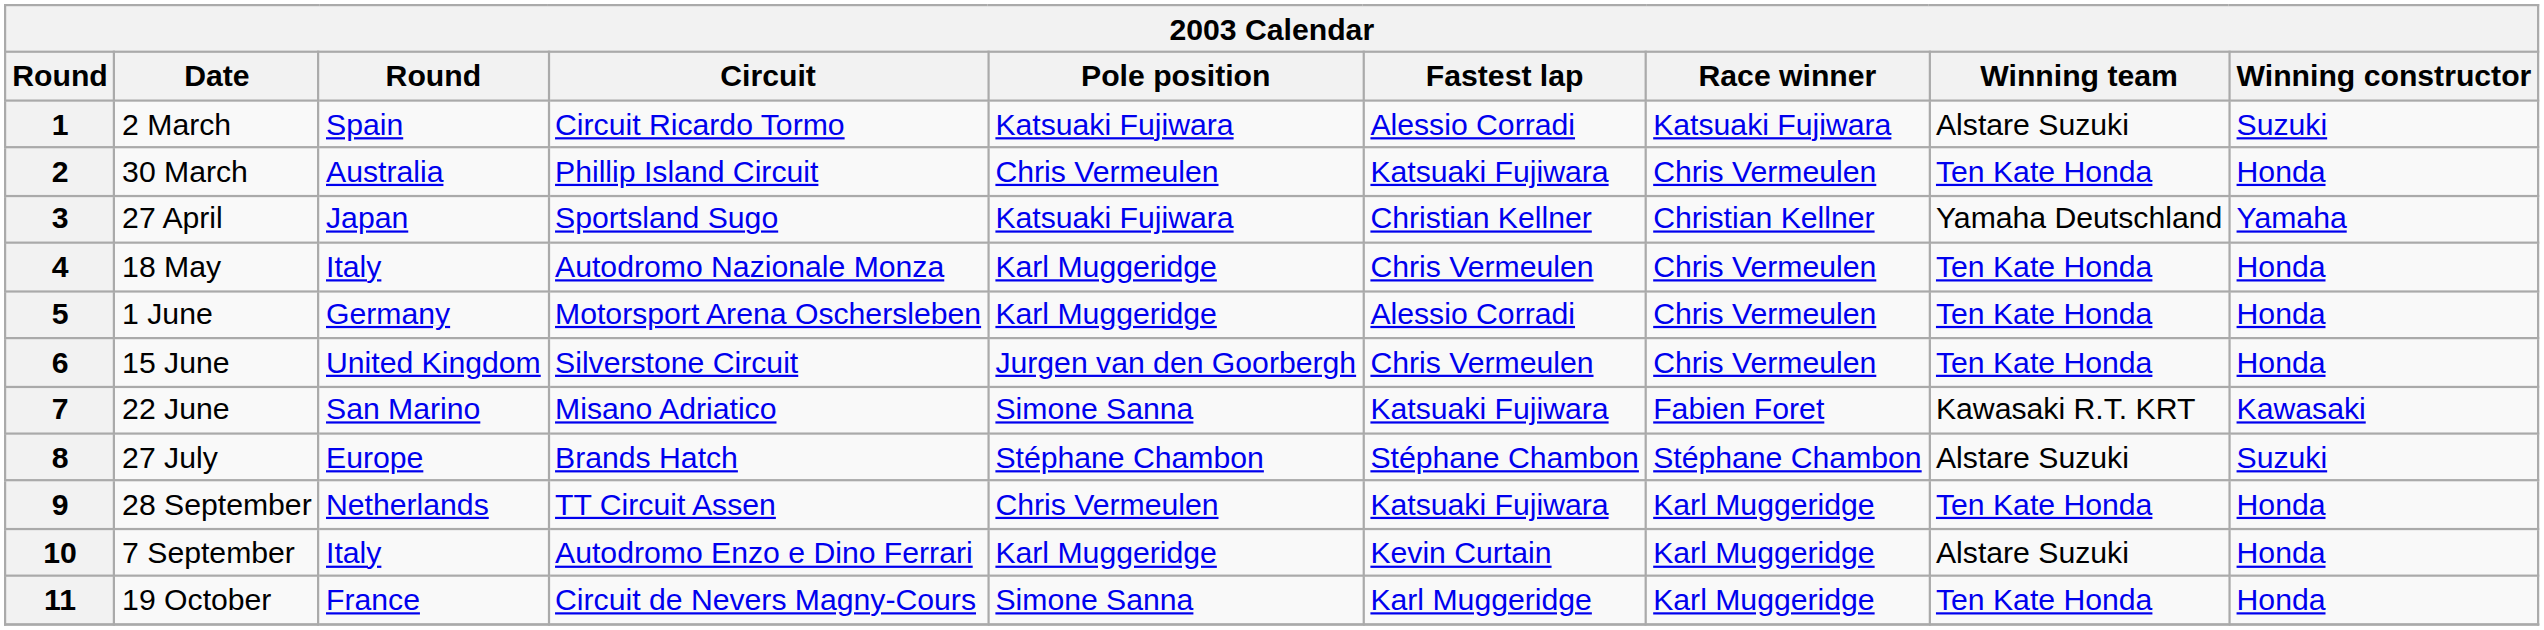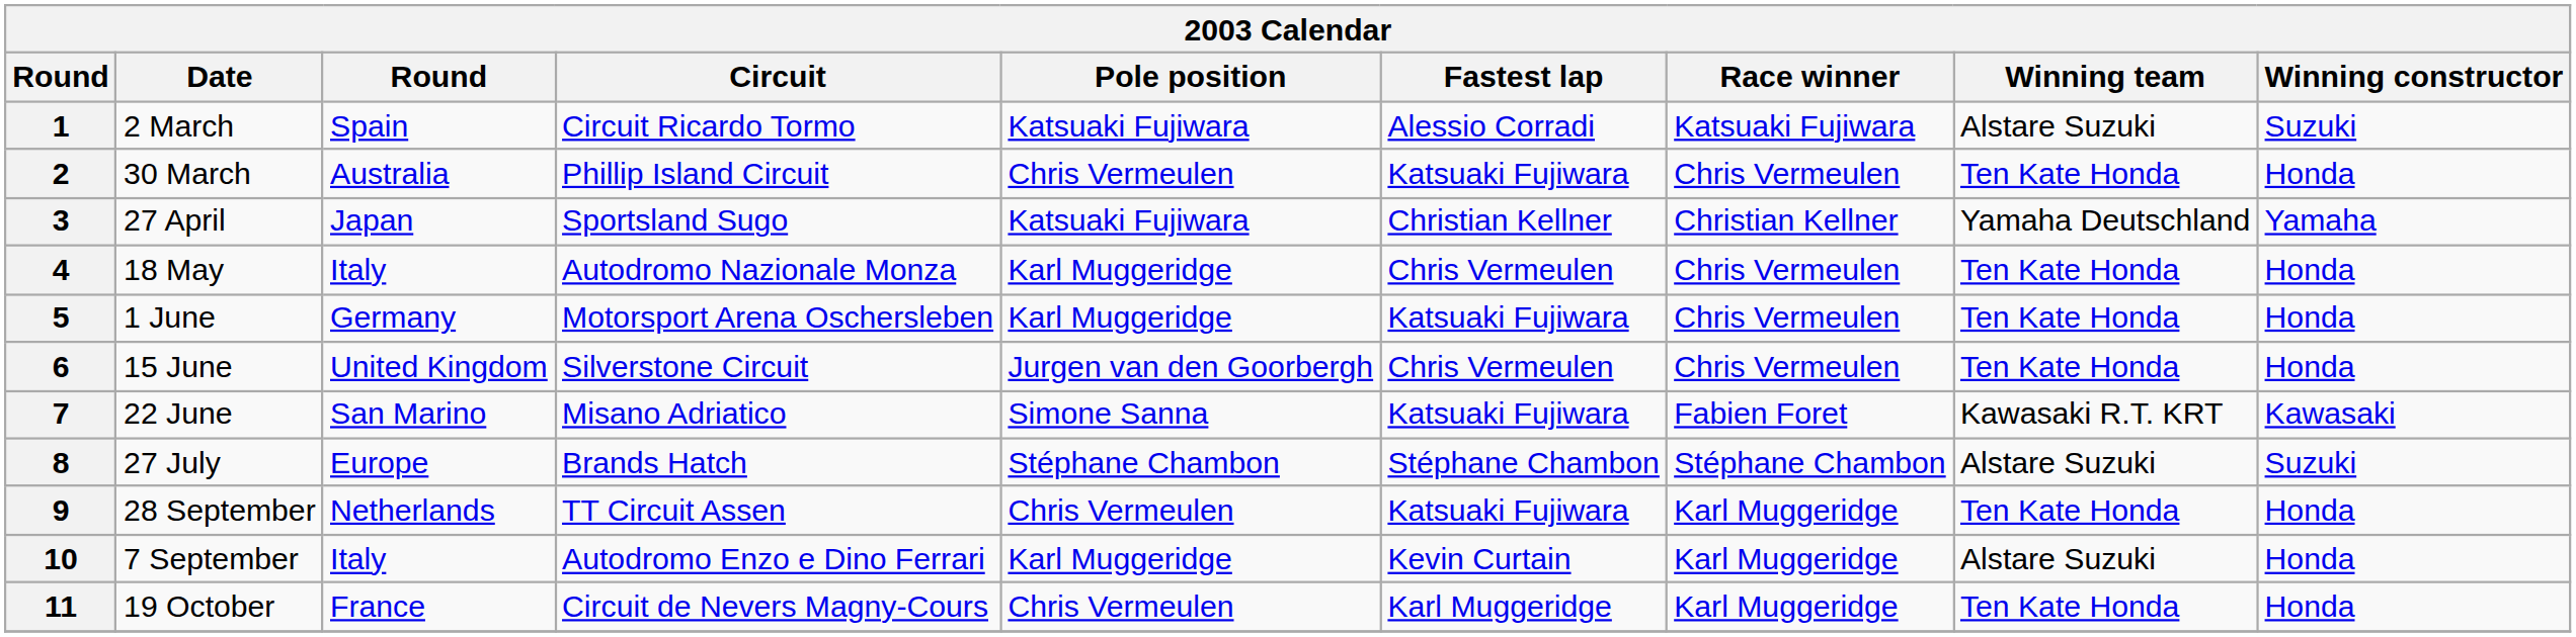5 | Fastest lap: Alessio Corradi -> Katsuaki Fujiwara
11 | Pole position: Simone Sanna -> Chris Vermeulen
